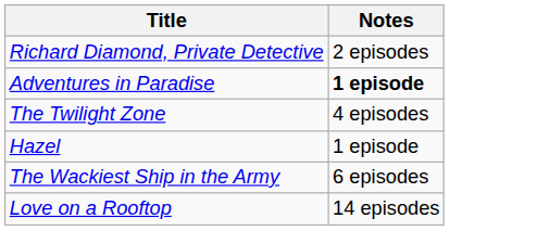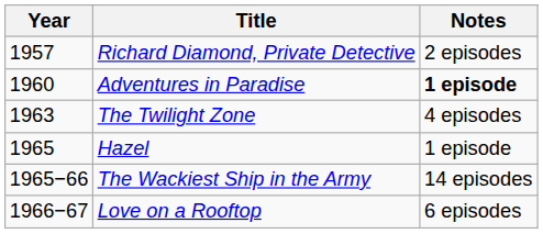+ column: Year | 1957 | 1960 | 1963 | 1965 | 1965−66 | 1966−67
The Wackiest Ship in the Army | Notes: 6 episodes -> 14 episodes
Love on a Rooftop | Notes: 14 episodes -> 6 episodes
